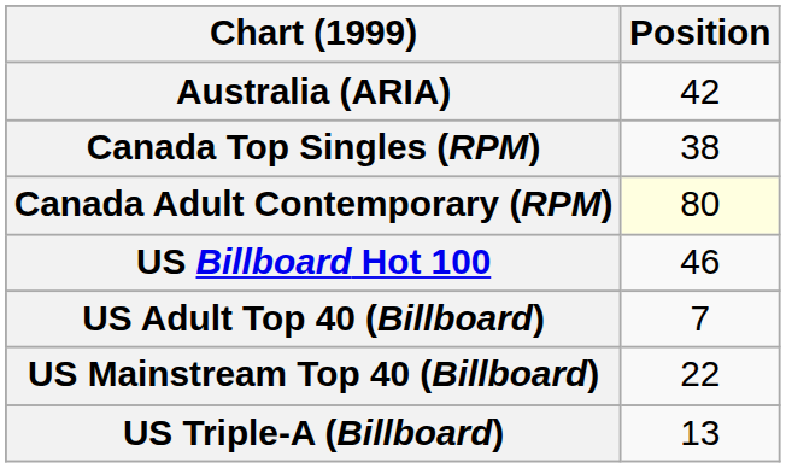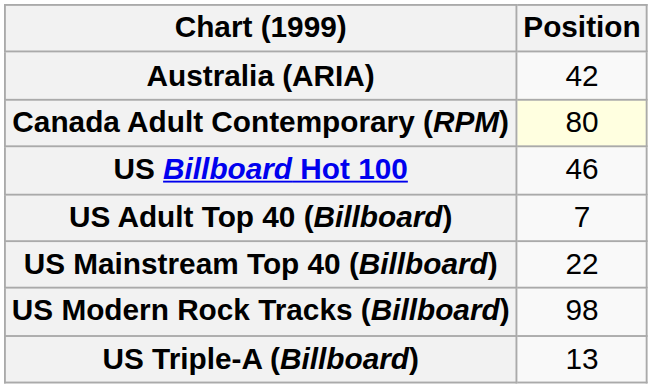- row: Canada Top Singles (RPM) | 38
+ row: US Modern Rock Tracks (Billboard) | 98
